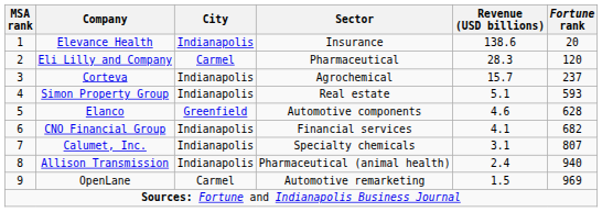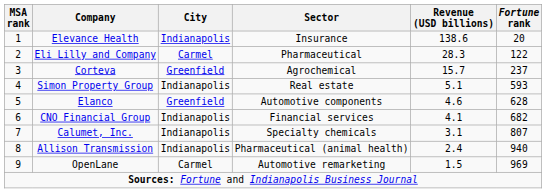Eli Lilly and Company | Fortune rank: 120 -> 122
Corteva | City: Indianapolis -> Greenfield
